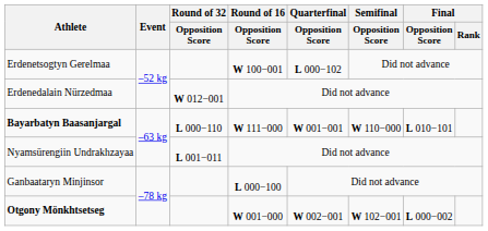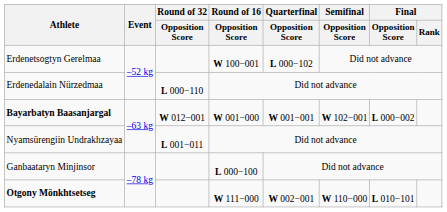Erdenedalain Nürzedmaa | Round of 32 / Opposition Score: W 012−001 -> L 000−110
Bayarbatyn Baasanjargal | Round of 32 / Opposition Score: L 000−110 -> W 012−001
Bayarbatyn Baasanjargal | Round of 16 / Opposition Score: W 111−000 -> W 001−000
Bayarbatyn Baasanjargal | Semifinal / Opposition Score: W 110−000 -> W 102−001
Bayarbatyn Baasanjargal | Final / Opposition Score: L 010−101 -> L 000−002
Otgony Mönkhtsetseg | Round of 16 / Opposition Score: W 001−000 -> W 111−000
Otgony Mönkhtsetseg | Semifinal / Opposition Score: W 102−001 -> W 110−000
Otgony Mönkhtsetseg | Final / Opposition Score: L 000−002 -> L 010−101
